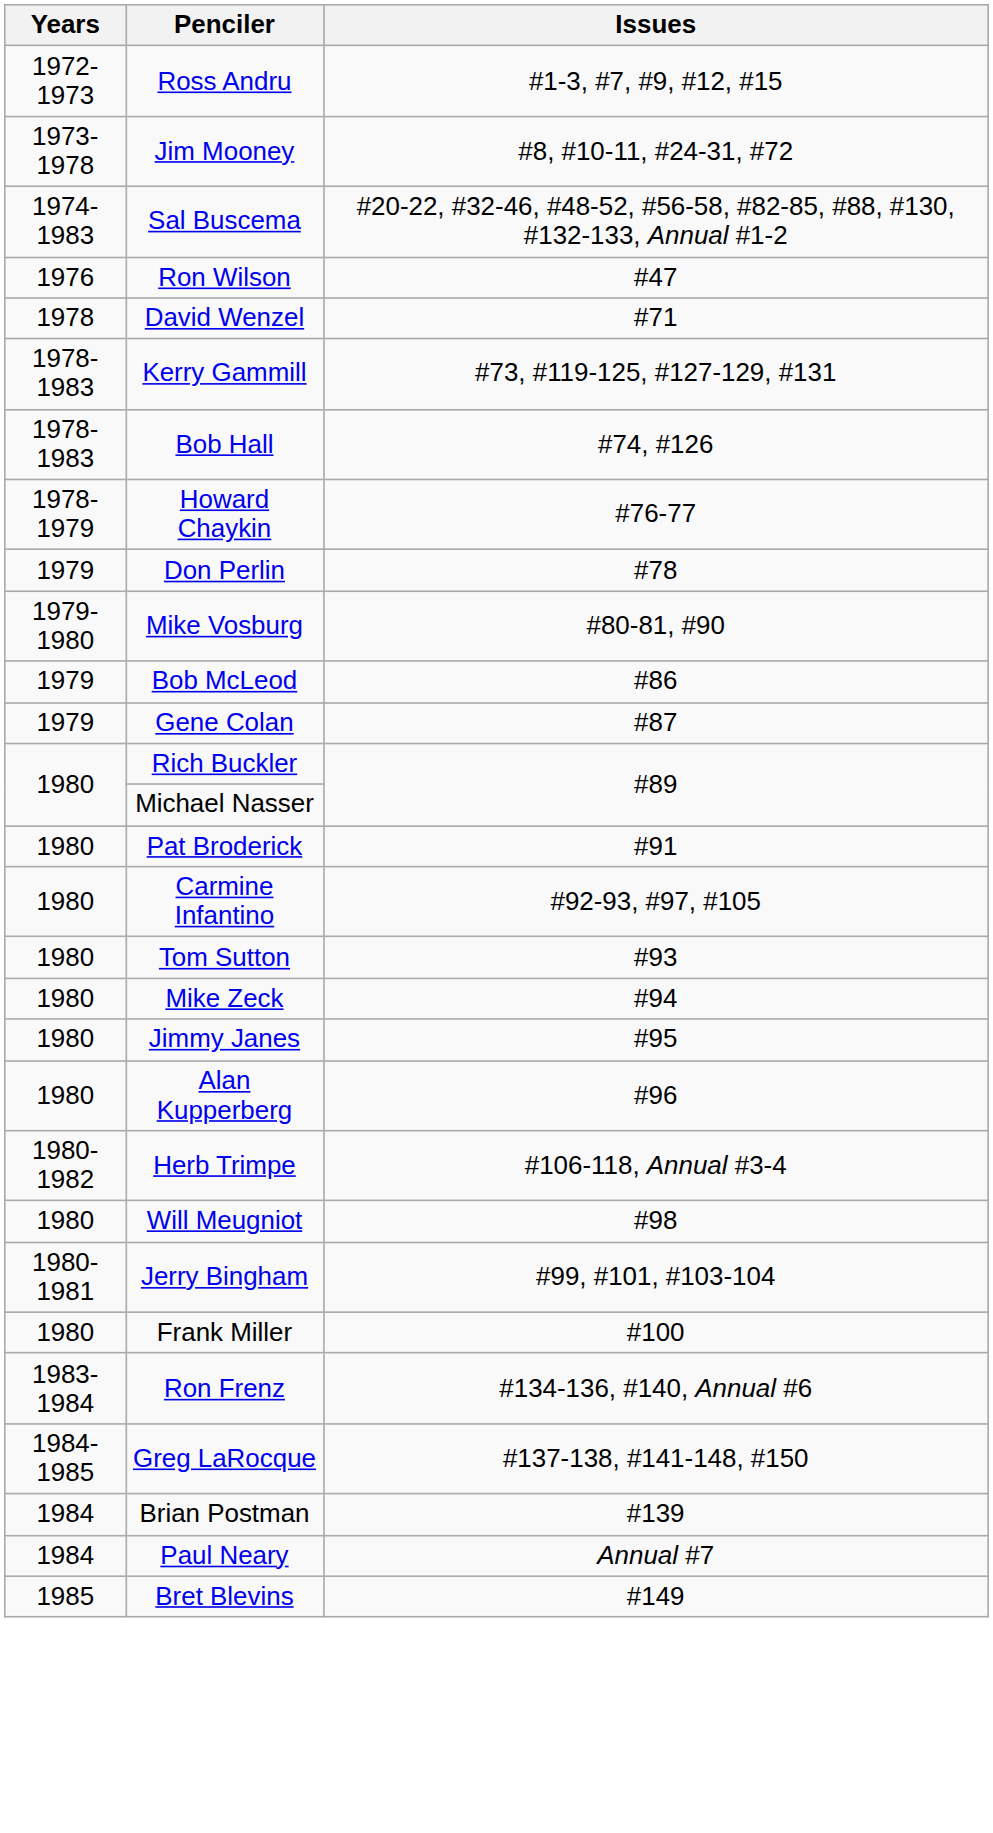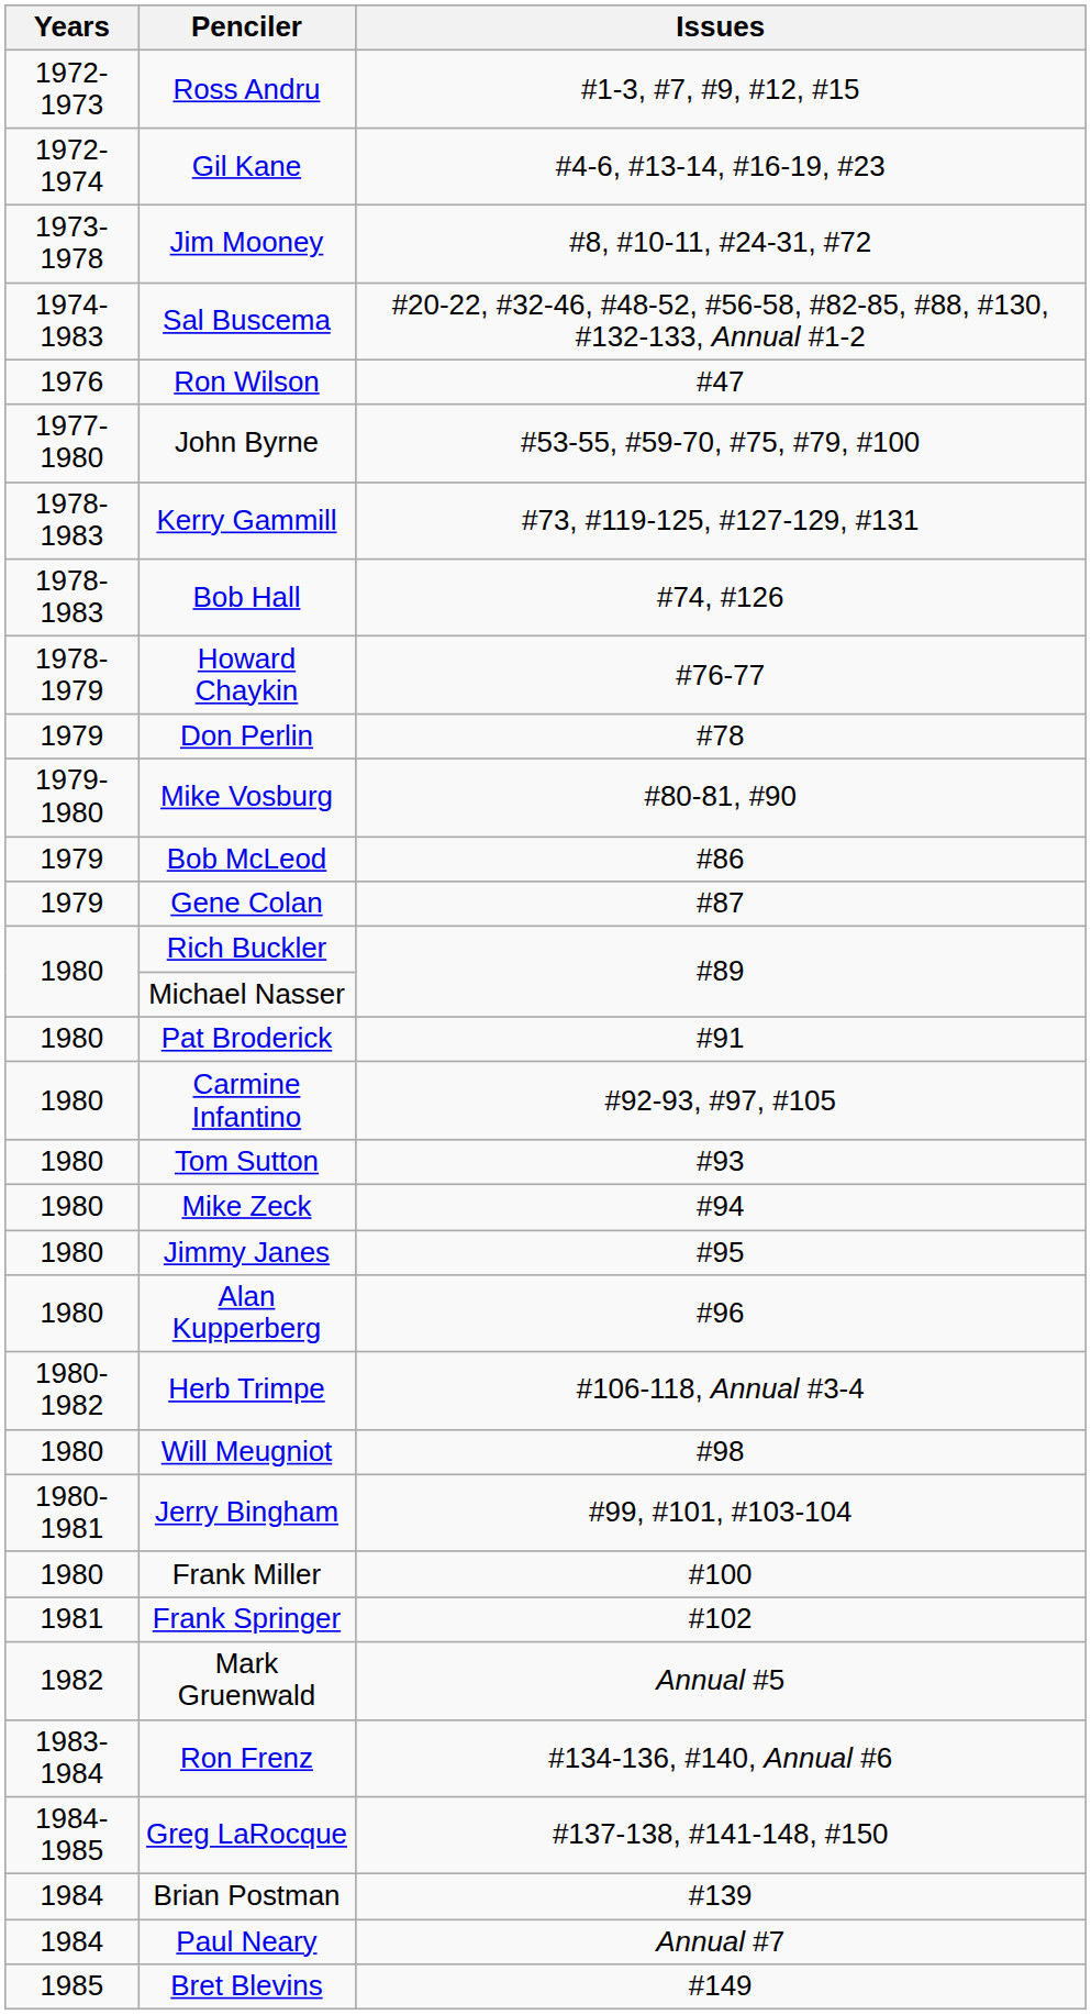+ row: 1972-1974 | Gil Kane | #4-6, #13-14, #16-19, #23
+ row: 1977-1980 | John Byrne | #53-55, #59-70, #75, #79, #100
- row: 1978 | David Wenzel | #71
+ row: 1981 | Frank Springer | #102
+ row: 1982 | Mark Gruenwald | Annual #5
